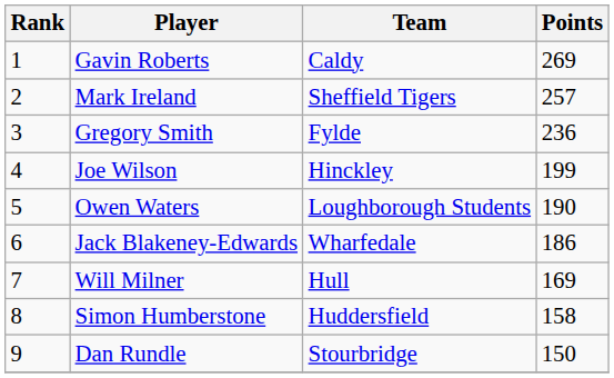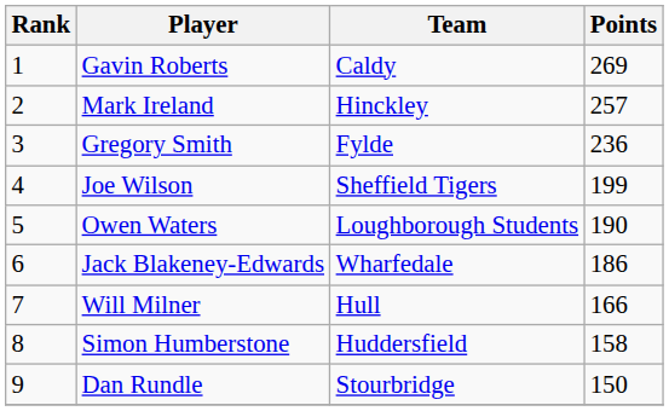Mark Ireland | Team: Sheffield Tigers -> Hinckley
Joe Wilson | Team: Hinckley -> Sheffield Tigers
Will Milner | Points: 169 -> 166
